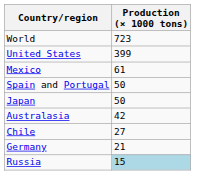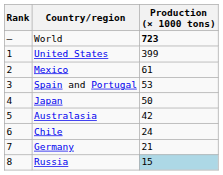+ column: Rank | — | 1 | 2 | 3 | 4 | 5 | 6 | 7 | 8
World | Production (× 1000 tons): normal -> bold
Spain and Portugal | Production (× 1000 tons): 50 -> 53
Chile | Production (× 1000 tons): 27 -> 24
